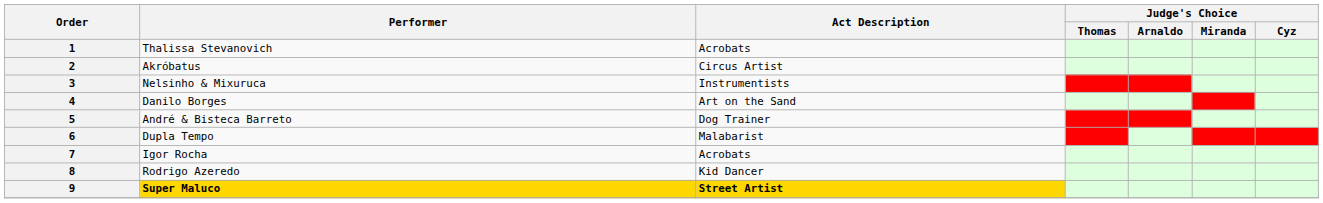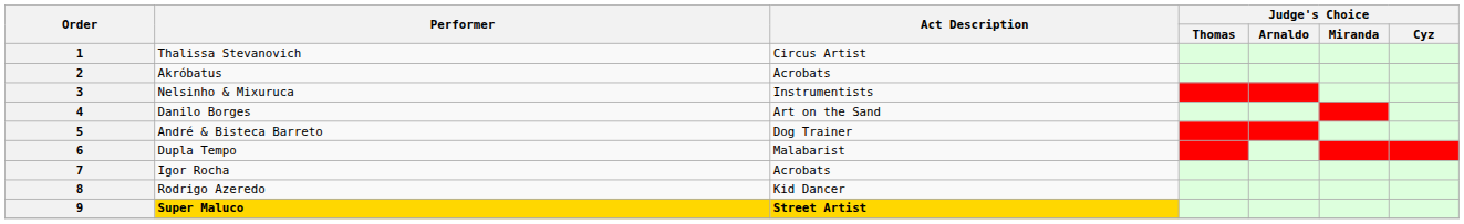1 | Act Description: Acrobats -> Circus Artist
2 | Act Description: Circus Artist -> Acrobats
